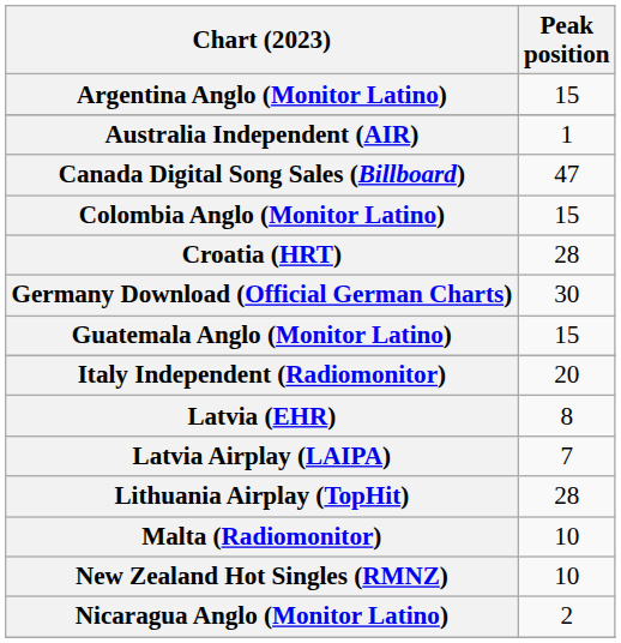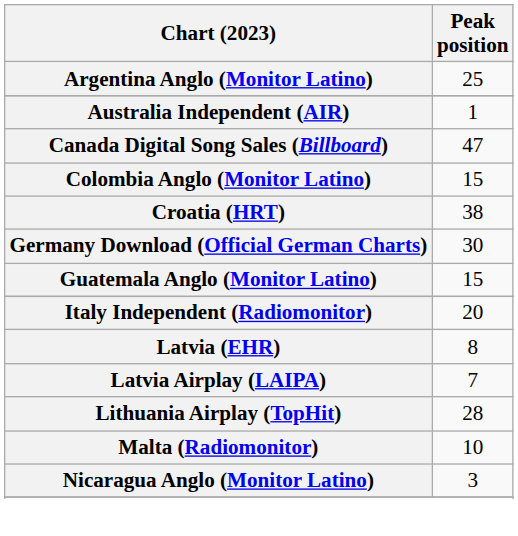Argentina Anglo (Monitor Latino) | Peak position: 15 -> 25
Croatia (HRT) | Peak position: 28 -> 38
- row: New Zealand Hot Singles (RMNZ) | 10
Nicaragua Anglo (Monitor Latino) | Peak position: 2 -> 3
